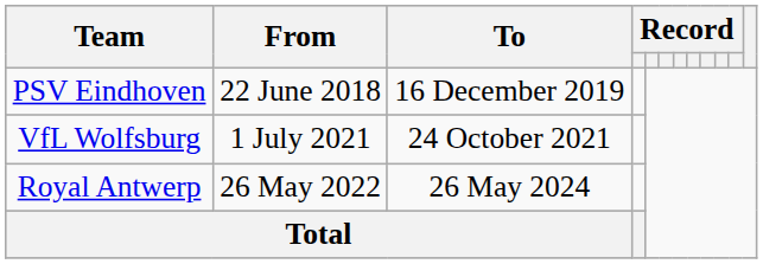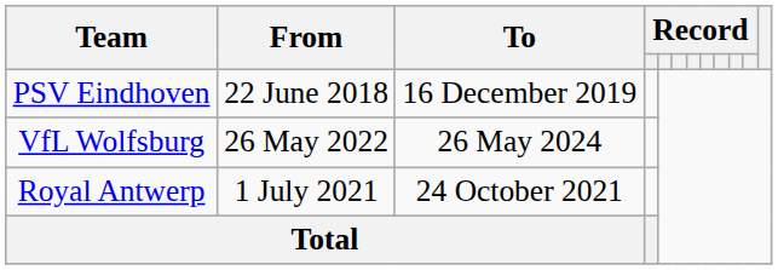VfL Wolfsburg | From: 1 July 2021 -> 26 May 2022
VfL Wolfsburg | To: 24 October 2021 -> 26 May 2024
Royal Antwerp | From: 26 May 2022 -> 1 July 2021
Royal Antwerp | To: 26 May 2024 -> 24 October 2021
